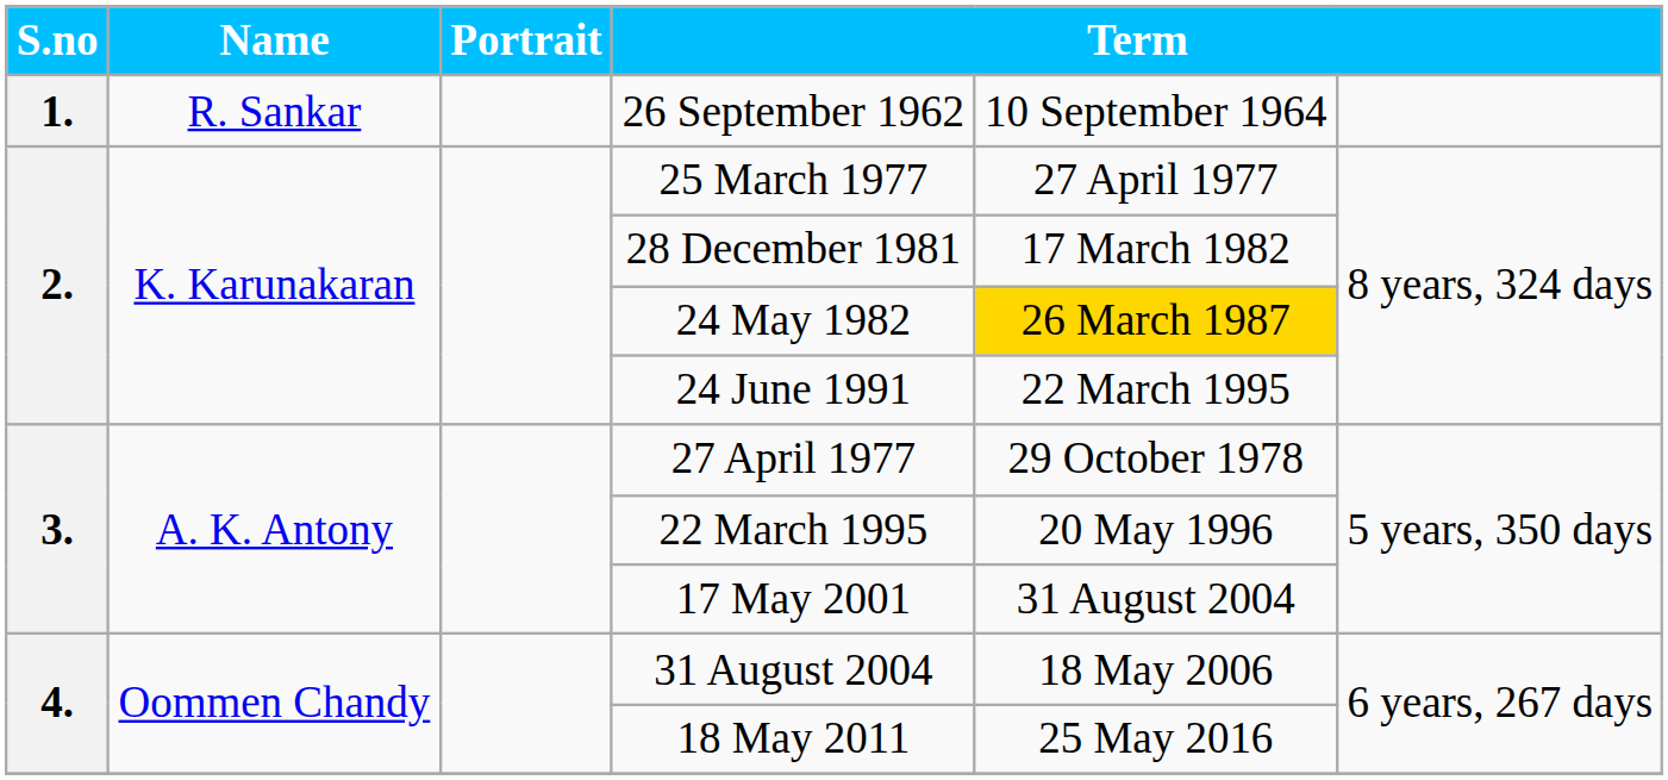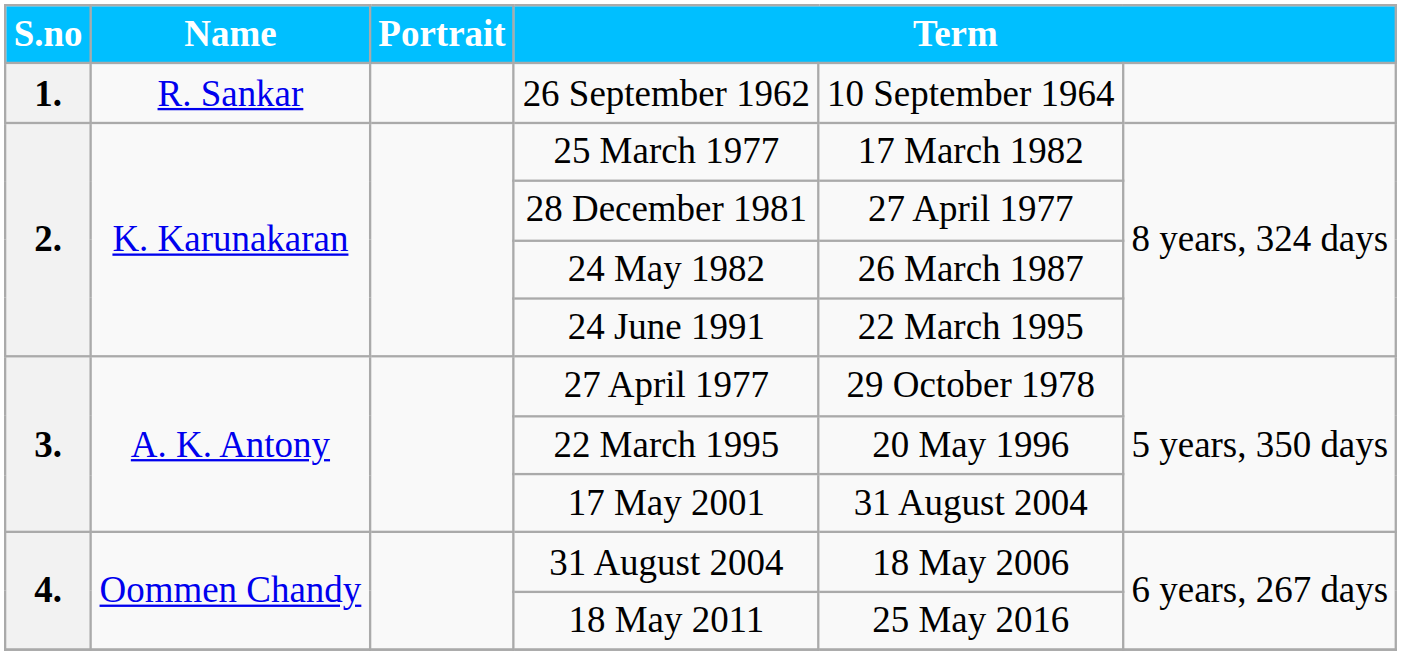25 March 1977 | column 5: 27 April 1977 -> 17 March 1982
28 December 1981 | column 5: 17 March 1982 -> 27 April 1977
24 May 1982 | column 5: gold background -> no background
